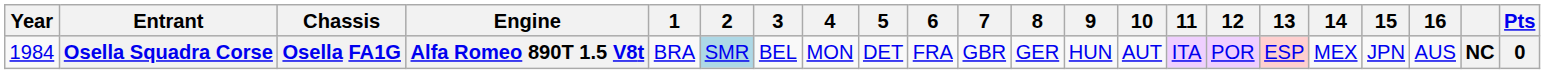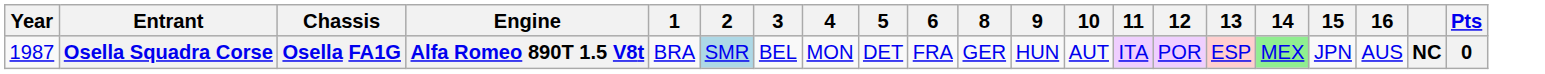- column: 7 | GBR
Osella Squadra Corse | Year: 1984 -> 1987
Osella Squadra Corse | 14: no background -> lightgreen background
